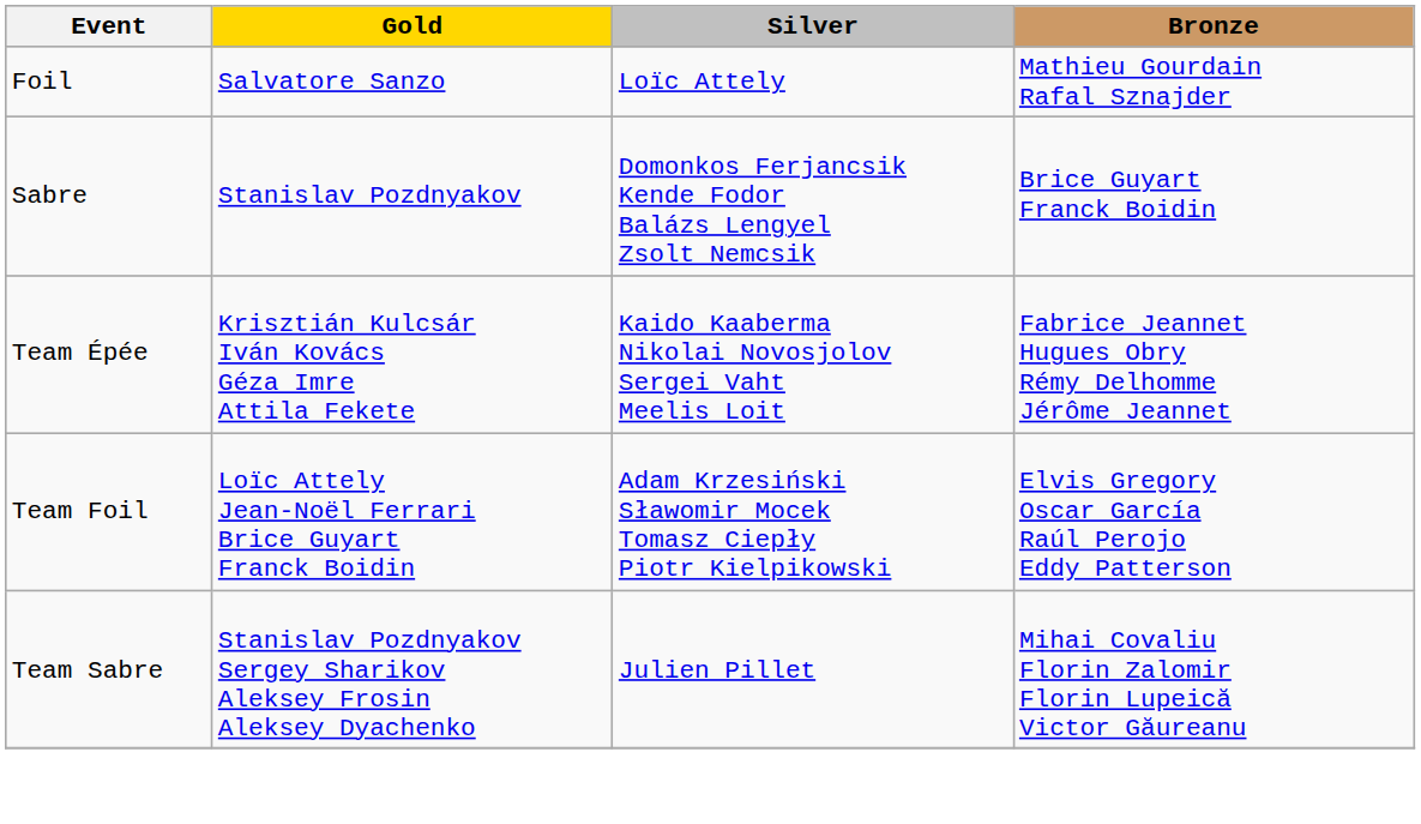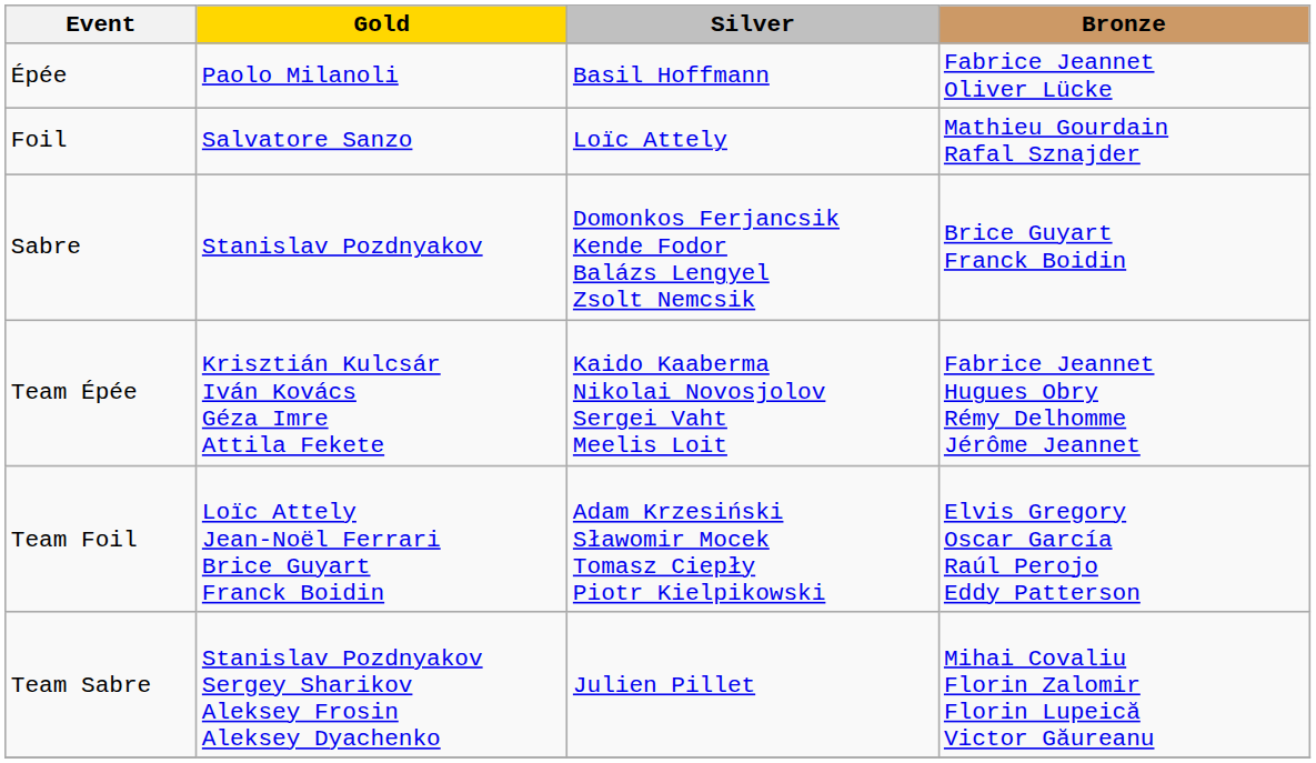+ row: Épée | Paolo Milanoli | Basil Hoffmann | Fabrice Jeannet Oliver Lücke
